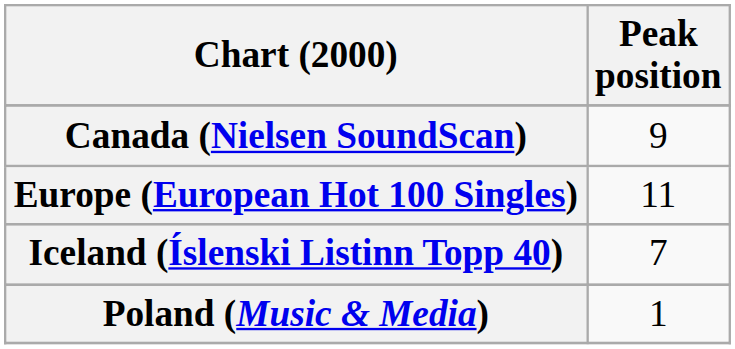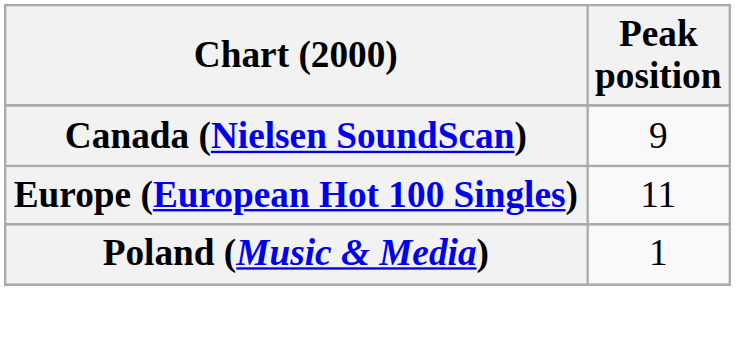- row: Iceland (Íslenski Listinn Topp 40) | 7
